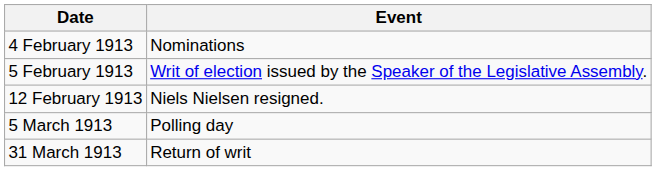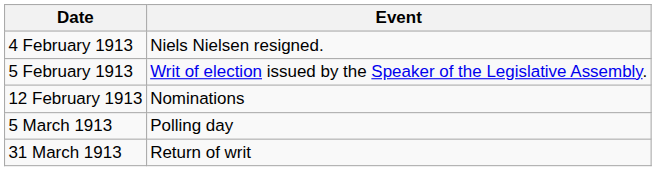4 February 1913 | Event: Nominations -> Niels Nielsen resigned.
12 February 1913 | Event: Niels Nielsen resigned. -> Nominations
